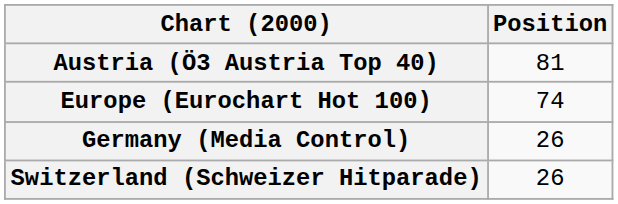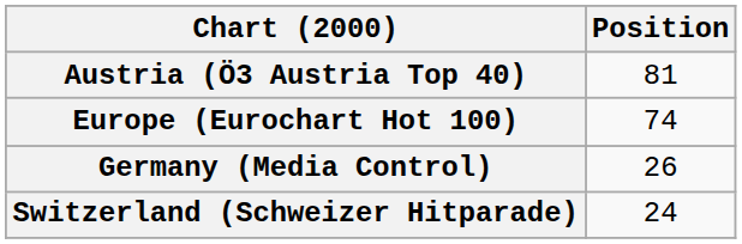Switzerland (Schweizer Hitparade) | Position: 26 -> 24
